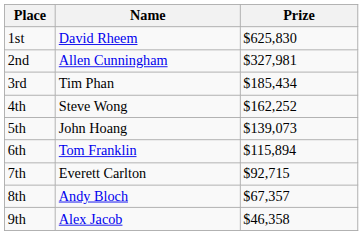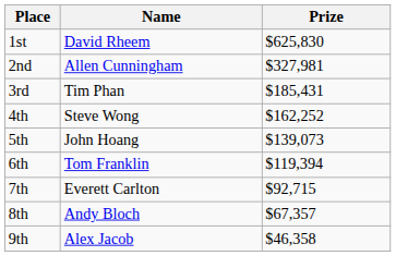3rd | Prize: $185,434 -> $185,431
6th | Prize: $115,894 -> $119,394
